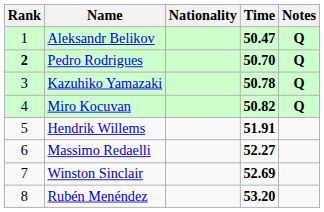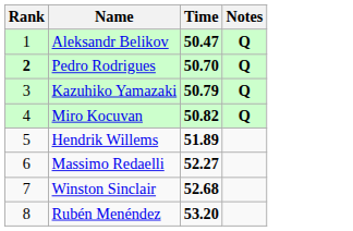- column: Nationality
Kazuhiko Yamazaki | Time: 50.78 -> 50.79
Hendrik Willems | Time: 51.91 -> 51.89
Winston Sinclair | Time: 52.69 -> 52.68
